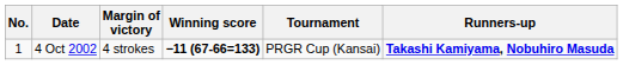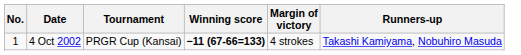columns swapped: Tournament <-> Margin of victory
4 Oct 2002 | Runners-up: bold -> normal
